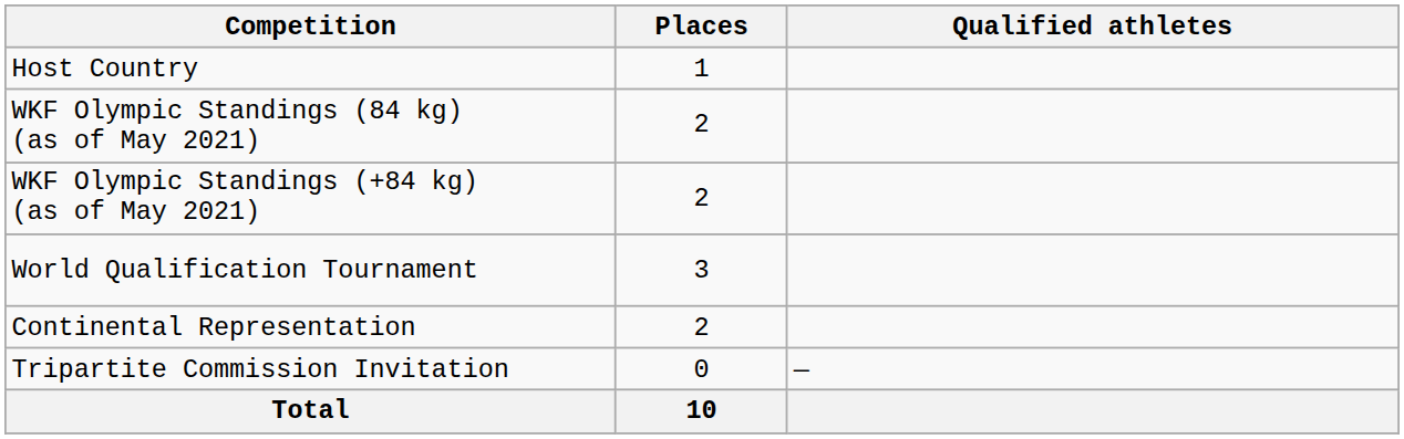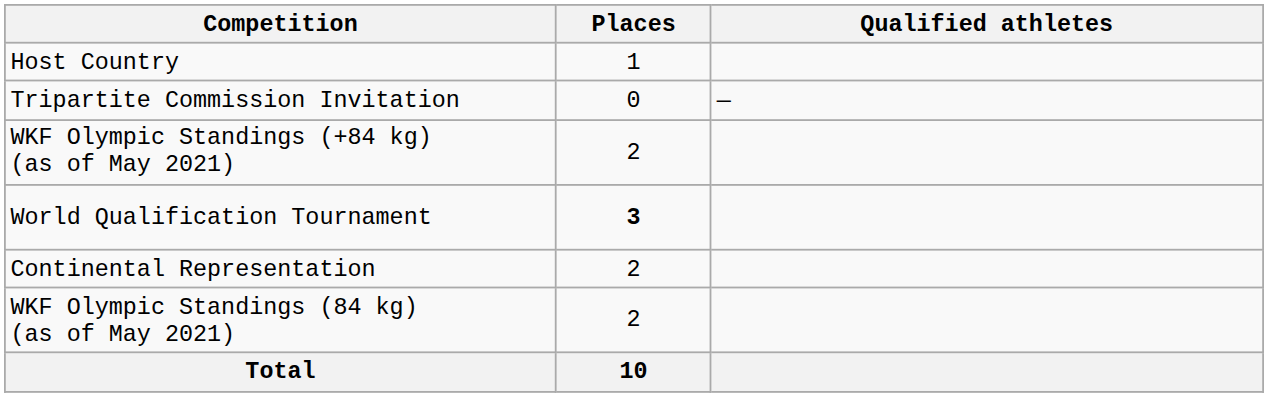rows swapped: WKF Olympic Standings (84 kg) (as of May 2021) <-> Tripartite Commission Invitation
World Qualification Tournament | Places: normal -> bold
